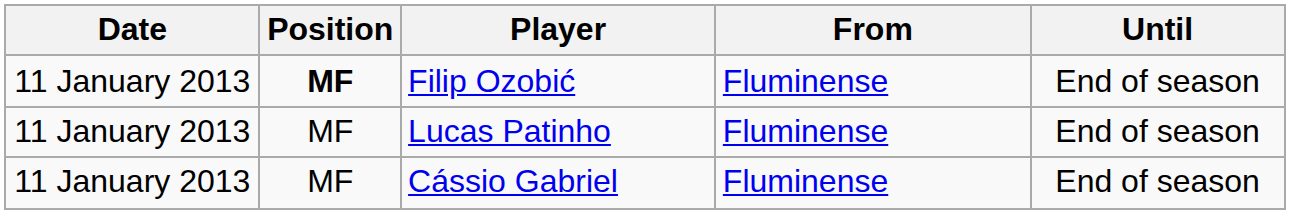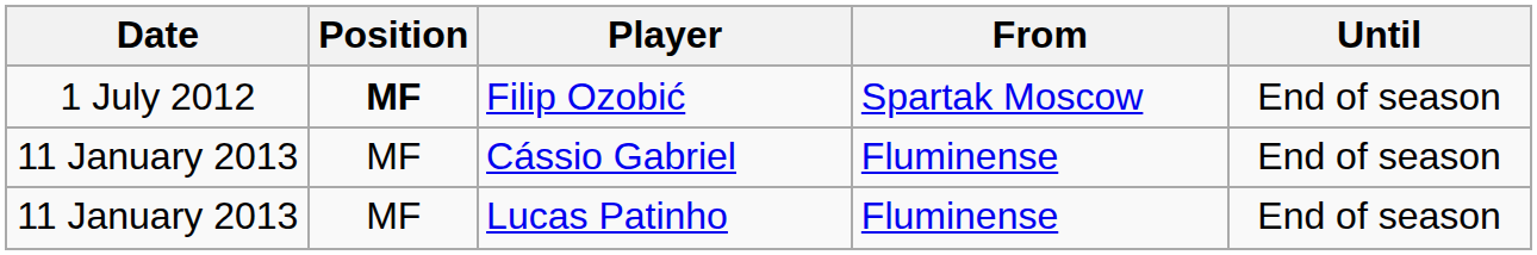Filip Ozobić | Date: 11 January 2013 -> 1 July 2012
Filip Ozobić | From: Fluminense -> Spartak Moscow
rows swapped: Cássio Gabriel <-> Lucas Patinho
